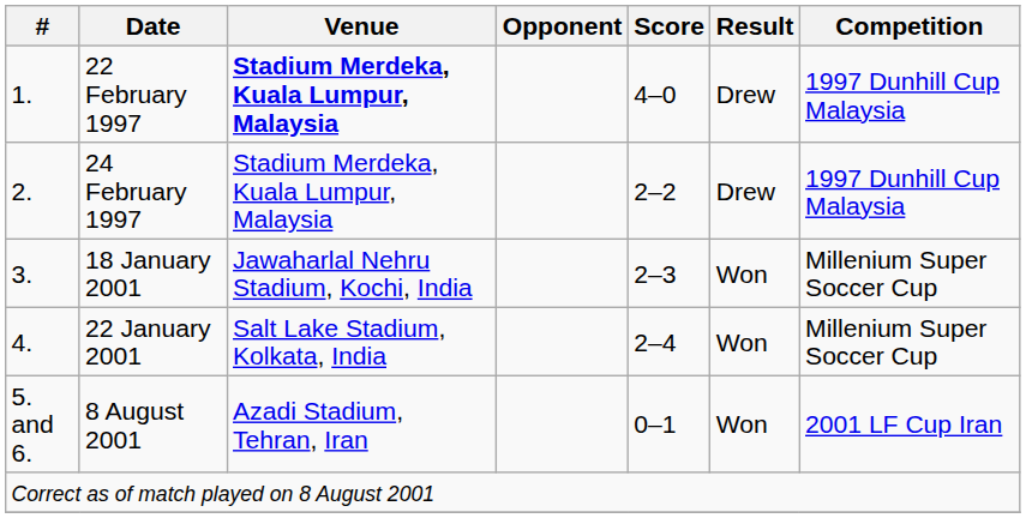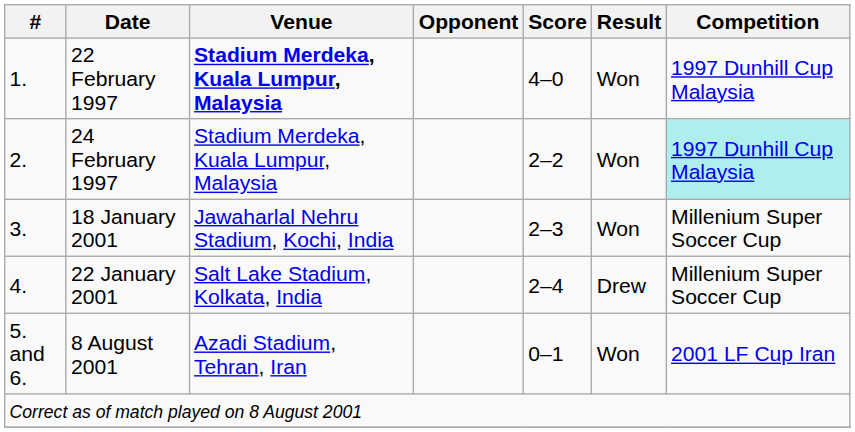22 February 1997 | Result: Drew -> Won
24 February 1997 | Result: Drew -> Won
24 February 1997 | Competition: no background -> paleturquoise background
22 January 2001 | Result: Won -> Drew
